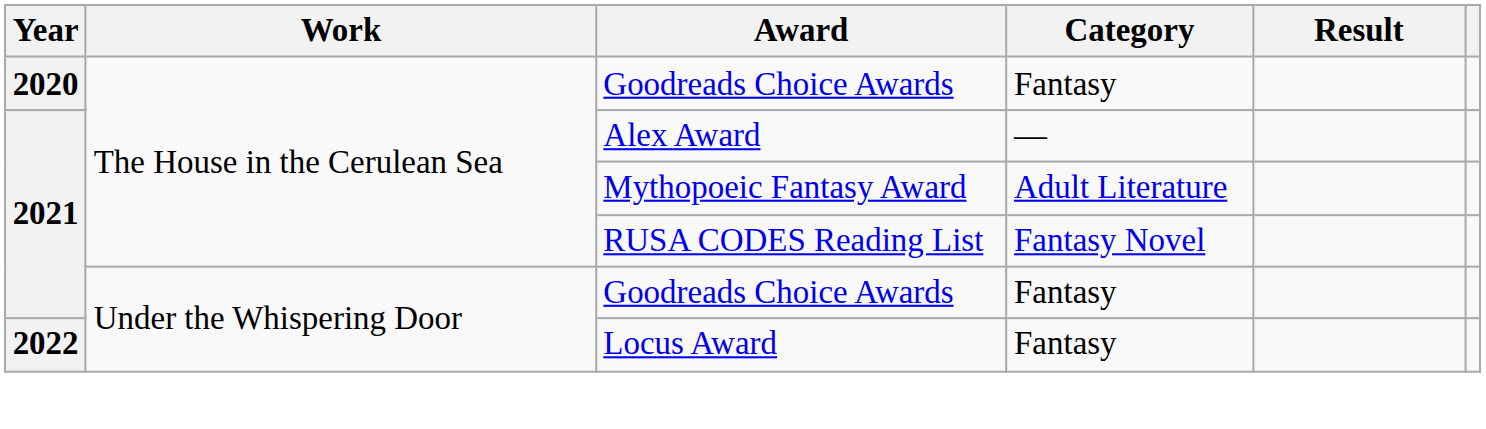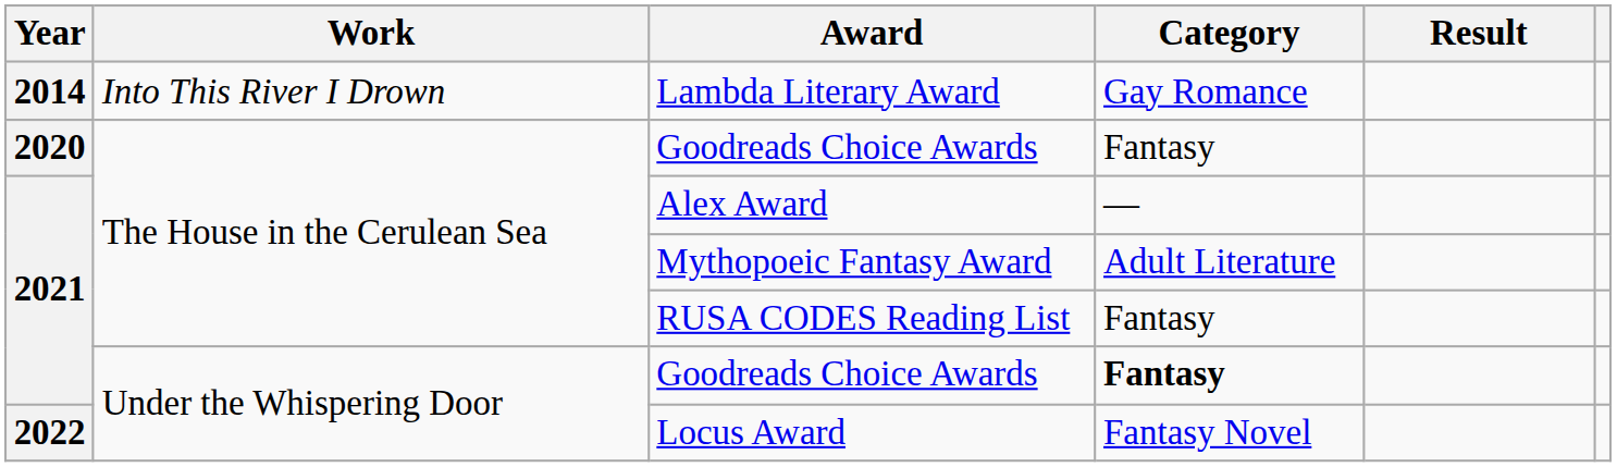+ row: 2014 | Into This River I Drown | Lambda Literary Award | Gay Romance
RUSA CODES Reading List | Category: Fantasy Novel -> Fantasy
2021 / Goodreads Choice Awards | Category: normal -> bold
Locus Award | Category: Fantasy -> Fantasy Novel
